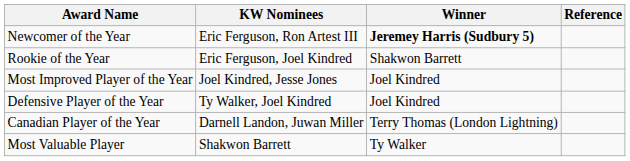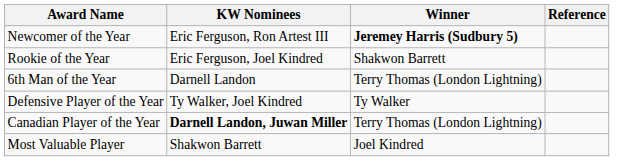- row: Most Improved Player of the Year | Joel Kindred, Jesse Jones | Joel Kindred
+ row: 6th Man of the Year | Darnell Landon | Terry Thomas (London Lightning)
Defensive Player of the Year | Winner: Joel Kindred -> Ty Walker
Canadian Player of the Year | KW Nominees: normal -> bold
Most Valuable Player | Winner: Ty Walker -> Joel Kindred
